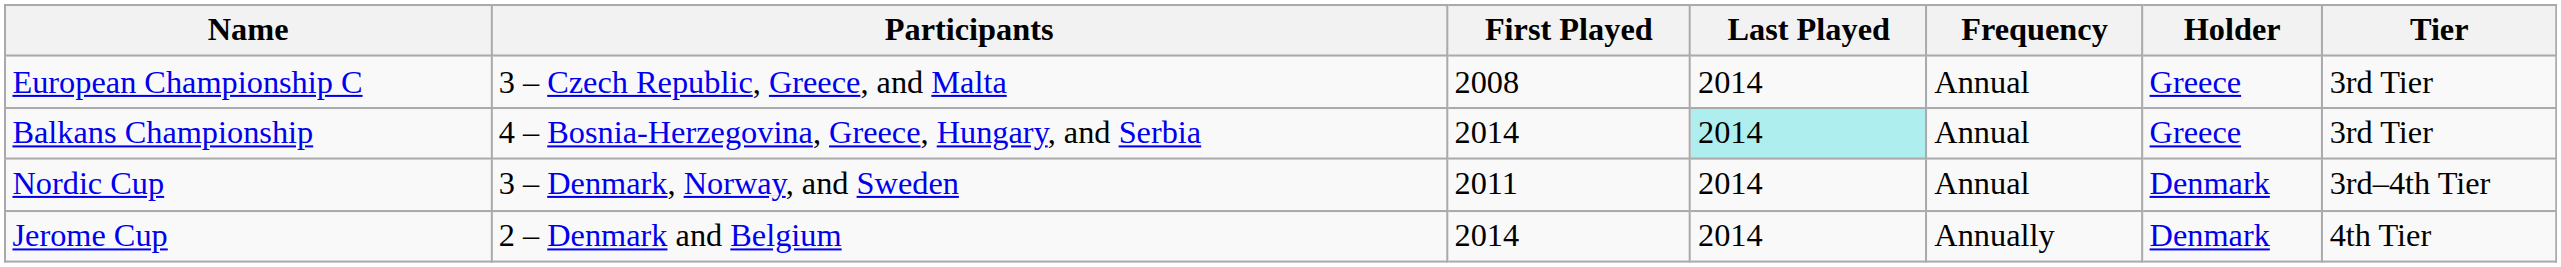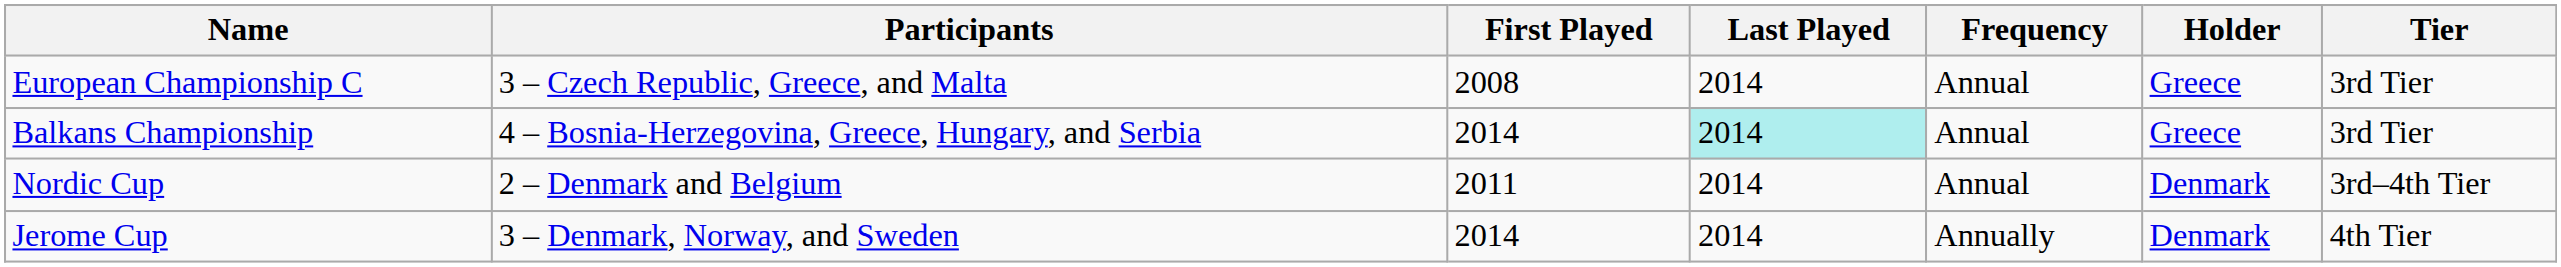Nordic Cup | Participants: 3 – Denmark, Norway, and Sweden -> 2 – Denmark and Belgium
Jerome Cup | Participants: 2 – Denmark and Belgium -> 3 – Denmark, Norway, and Sweden
